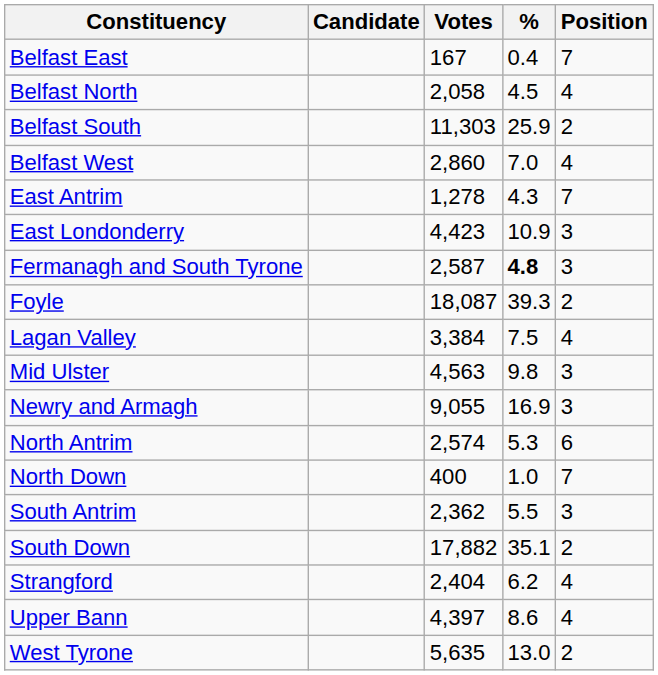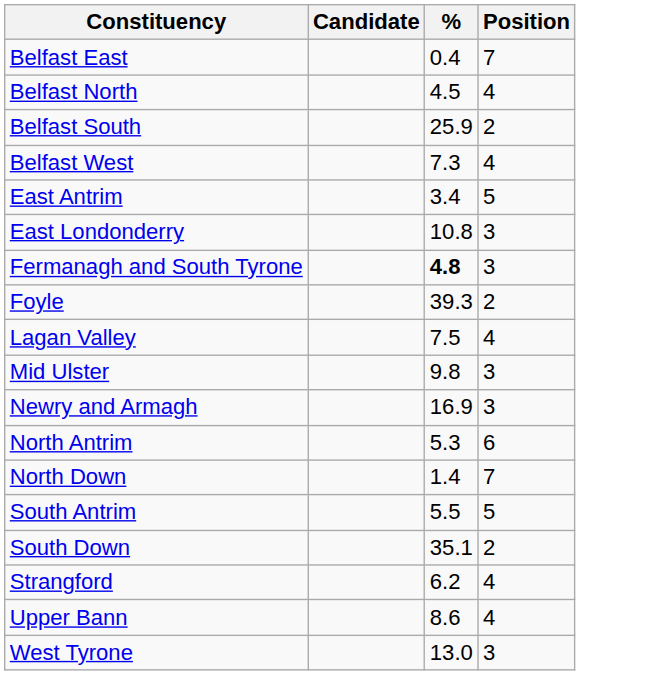- column: Votes | 167 | 2,058 | 11,303 | 2,860 | 1,278 | 4,423 | 2,587 | 18,087 | 3,384 | 4,563 | 9,055 | 2,574 | 400 | 2,362 | 17,882 | 2,404 | 4,397 | 5,635
Belfast West | %: 7.0 -> 7.3
East Antrim | %: 4.3 -> 3.4
East Antrim | Position: 7 -> 5
East Londonderry | %: 10.9 -> 10.8
North Down | %: 1.0 -> 1.4
South Antrim | Position: 3 -> 5
West Tyrone | Position: 2 -> 3
